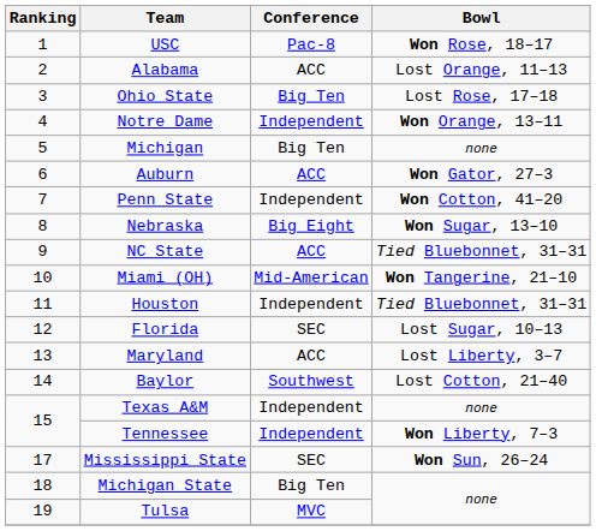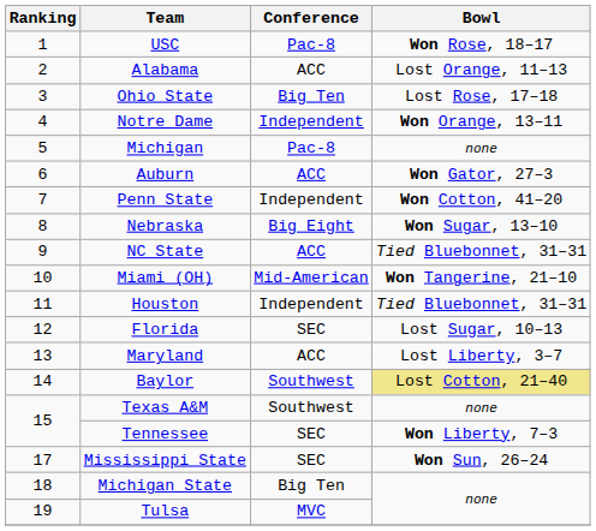Michigan | Conference: Big Ten -> Pac-8
Baylor | Bowl: no background -> khaki background
Texas A&M | Conference: Independent -> Southwest
Tennessee | Conference: Independent -> SEC
